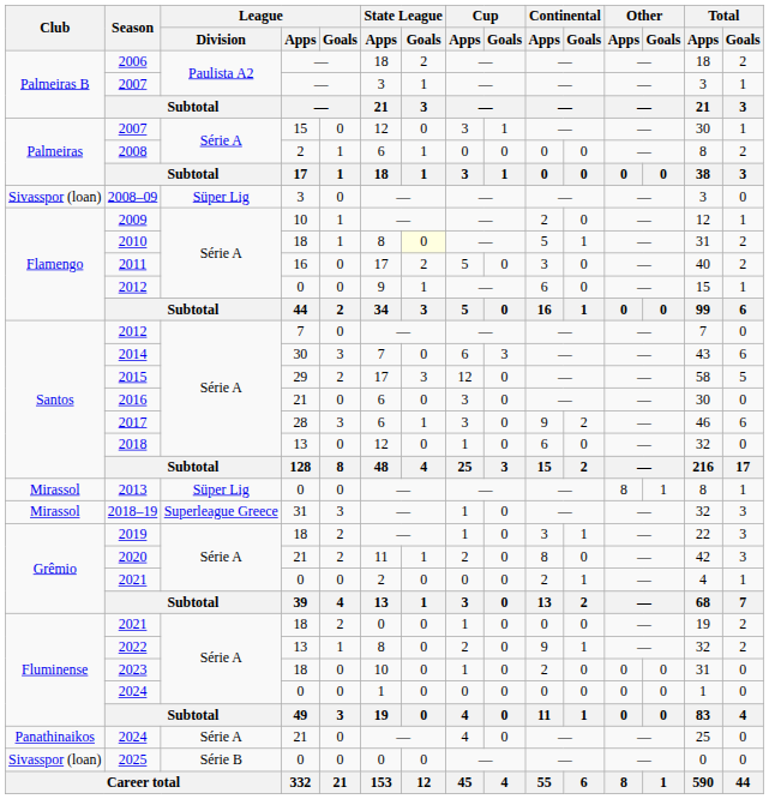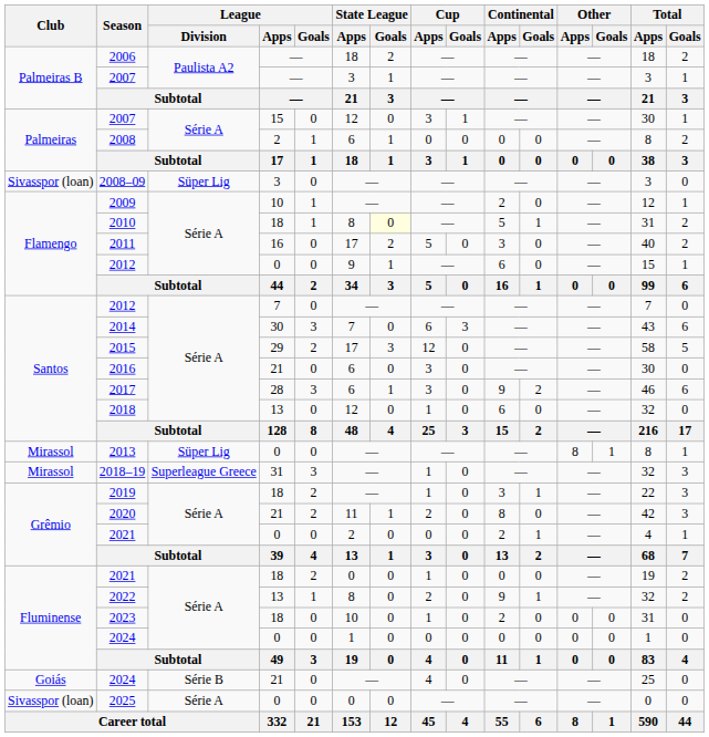2024 / 21 | Club: Panathinaikos -> Goiás
2024 / 21 | League / Division: Série A -> Série B
2025 | League / Division: Série B -> Série A
